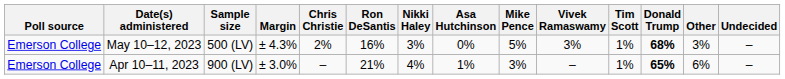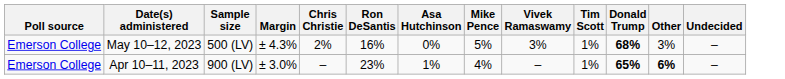- column: Nikki Haley | 3% | 4%
Apr 10–11, 2023 | Ron DeSantis: 21% -> 23%
Apr 10–11, 2023 | Mike Pence: 3% -> 4%
Apr 10–11, 2023 | Other: normal -> bold
